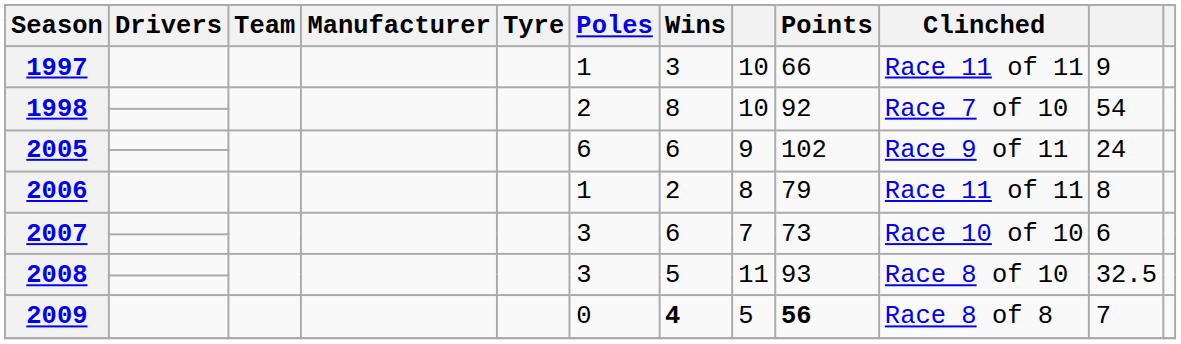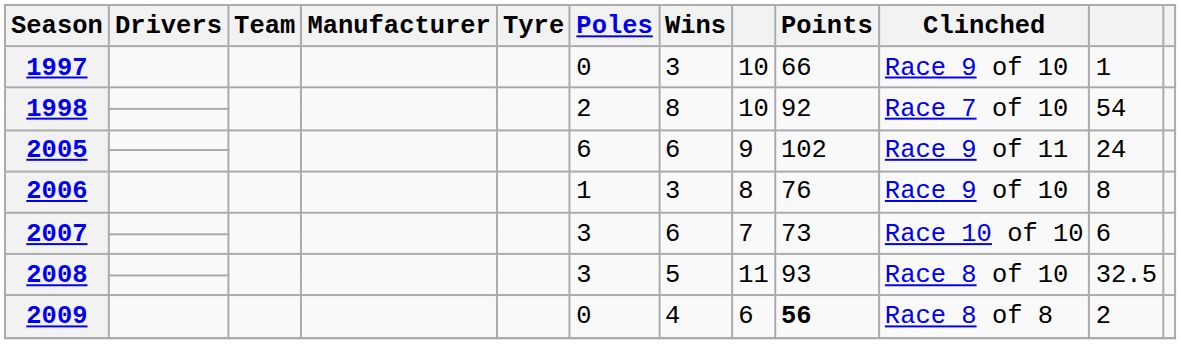1997 | Poles: 1 -> 0
1997 | Clinched: Race 11 of 11 -> Race 9 of 10
1997 | column 11: 9 -> 1
2006 | Wins: 2 -> 3
2006 | Points: 79 -> 76
2006 | Clinched: Race 11 of 11 -> Race 9 of 10
2009 | Wins: bold -> normal
2009 | column 8: 5 -> 6
2009 | column 11: 7 -> 2
